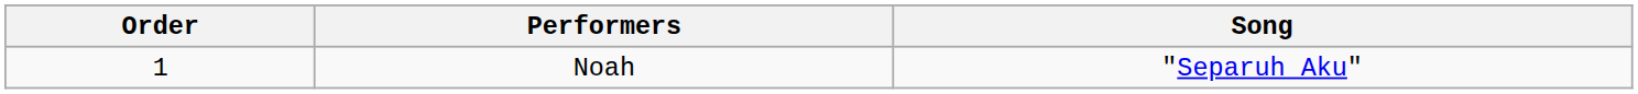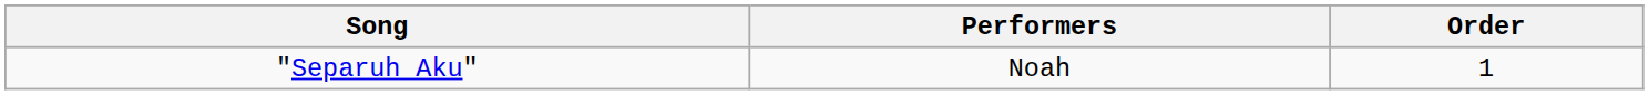columns swapped: Order <-> Song
